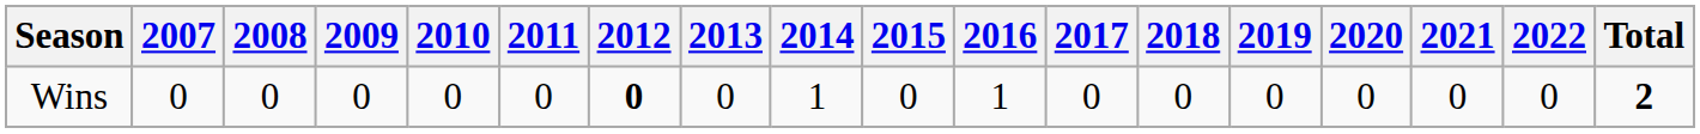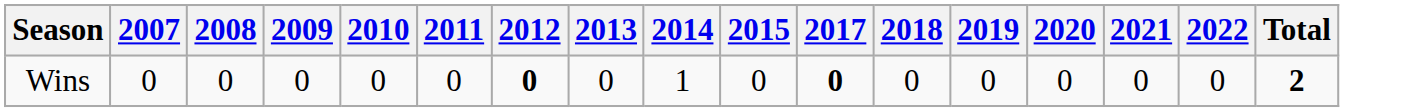- column: 2016 | 1
Wins | 2017: normal -> bold
